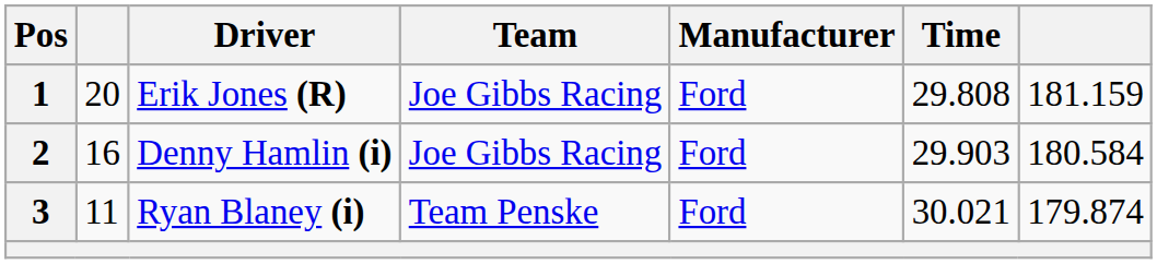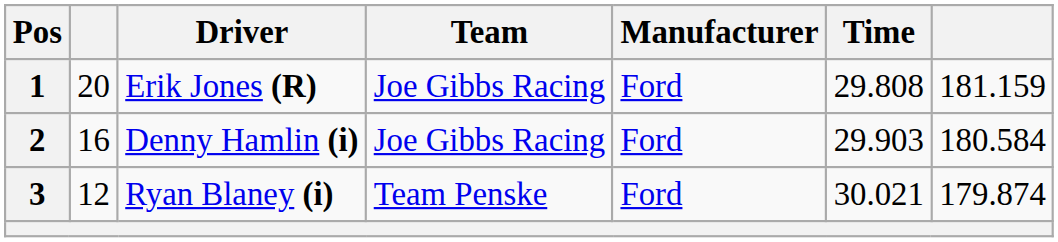3 | column 2: 11 -> 12
